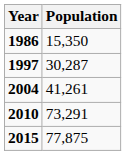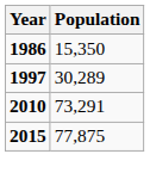1997 | Population: 30,287 -> 30,289
- row: 2004 | 41,261
